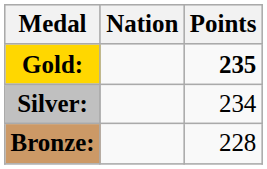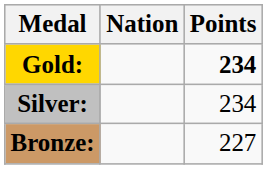Gold: | Points: 235 -> 234
Bronze: | Points: 228 -> 227
